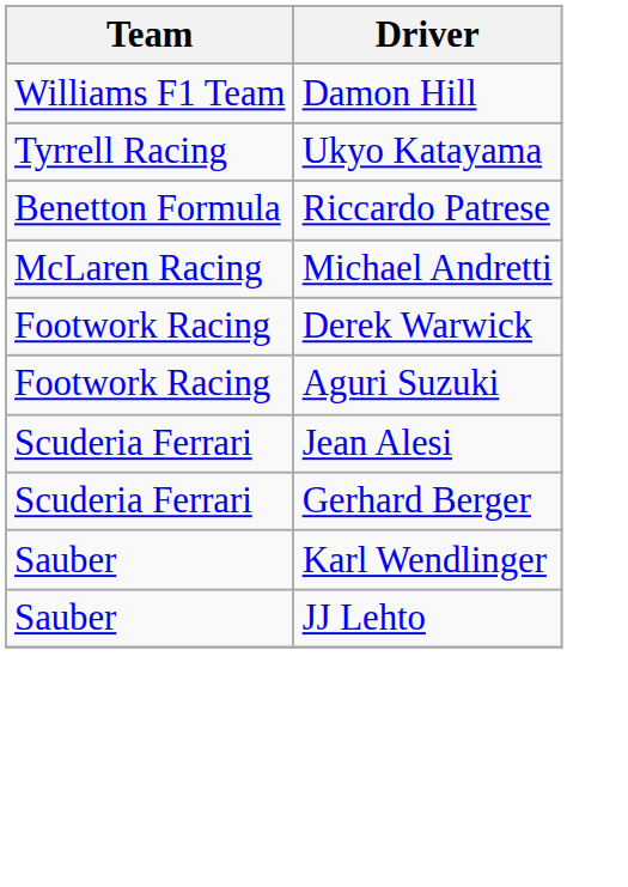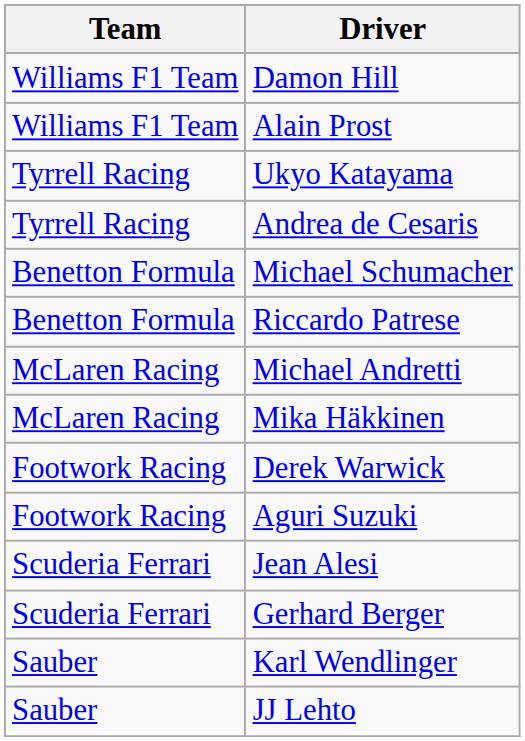+ row: Williams F1 Team | Alain Prost
+ row: Tyrrell Racing | Andrea de Cesaris
+ row: Benetton Formula | Michael Schumacher
+ row: McLaren Racing | Mika Häkkinen
